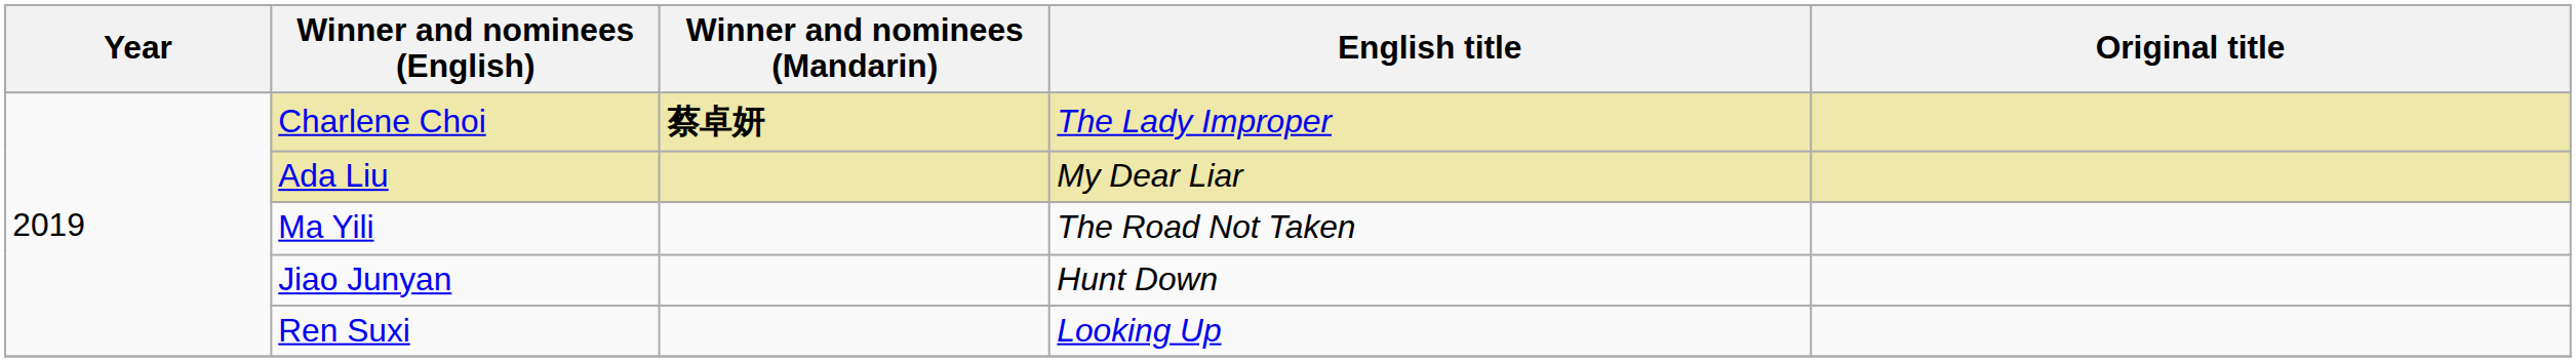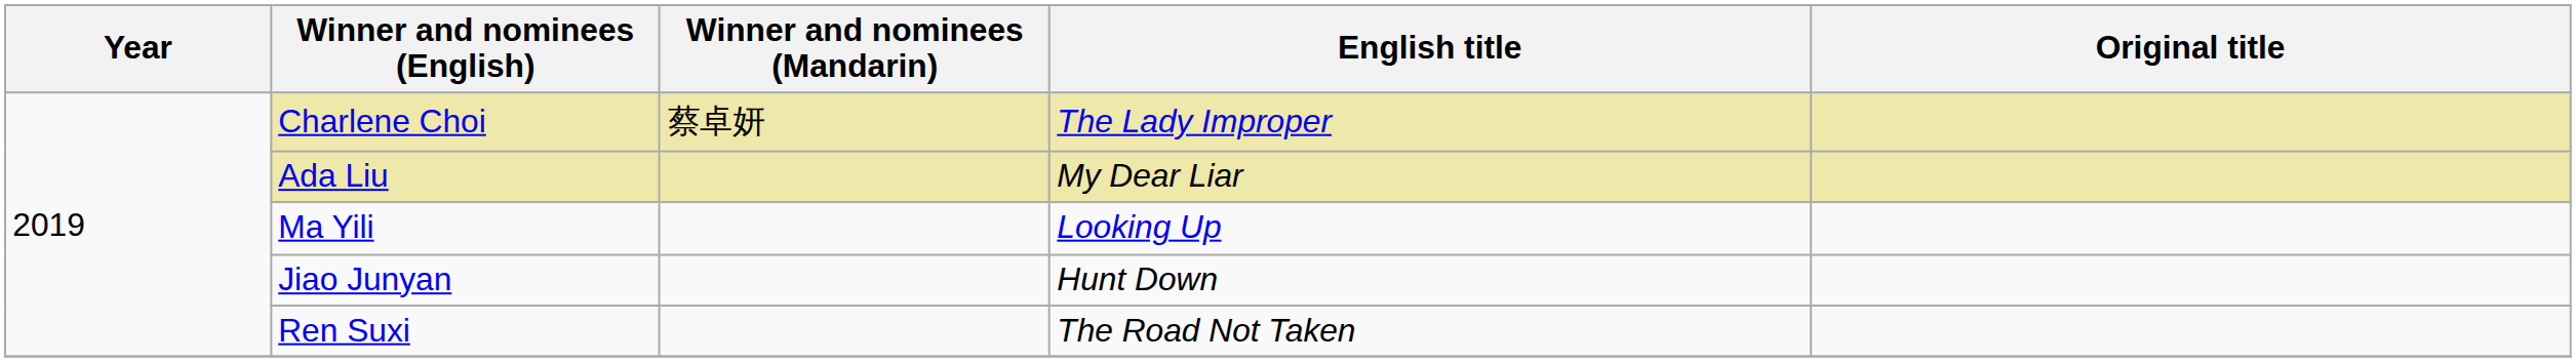Charlene Choi | Winner and nominees (Mandarin): bold -> normal
Ma Yili | English title: The Road Not Taken -> Looking Up
Ren Suxi | English title: Looking Up -> The Road Not Taken
